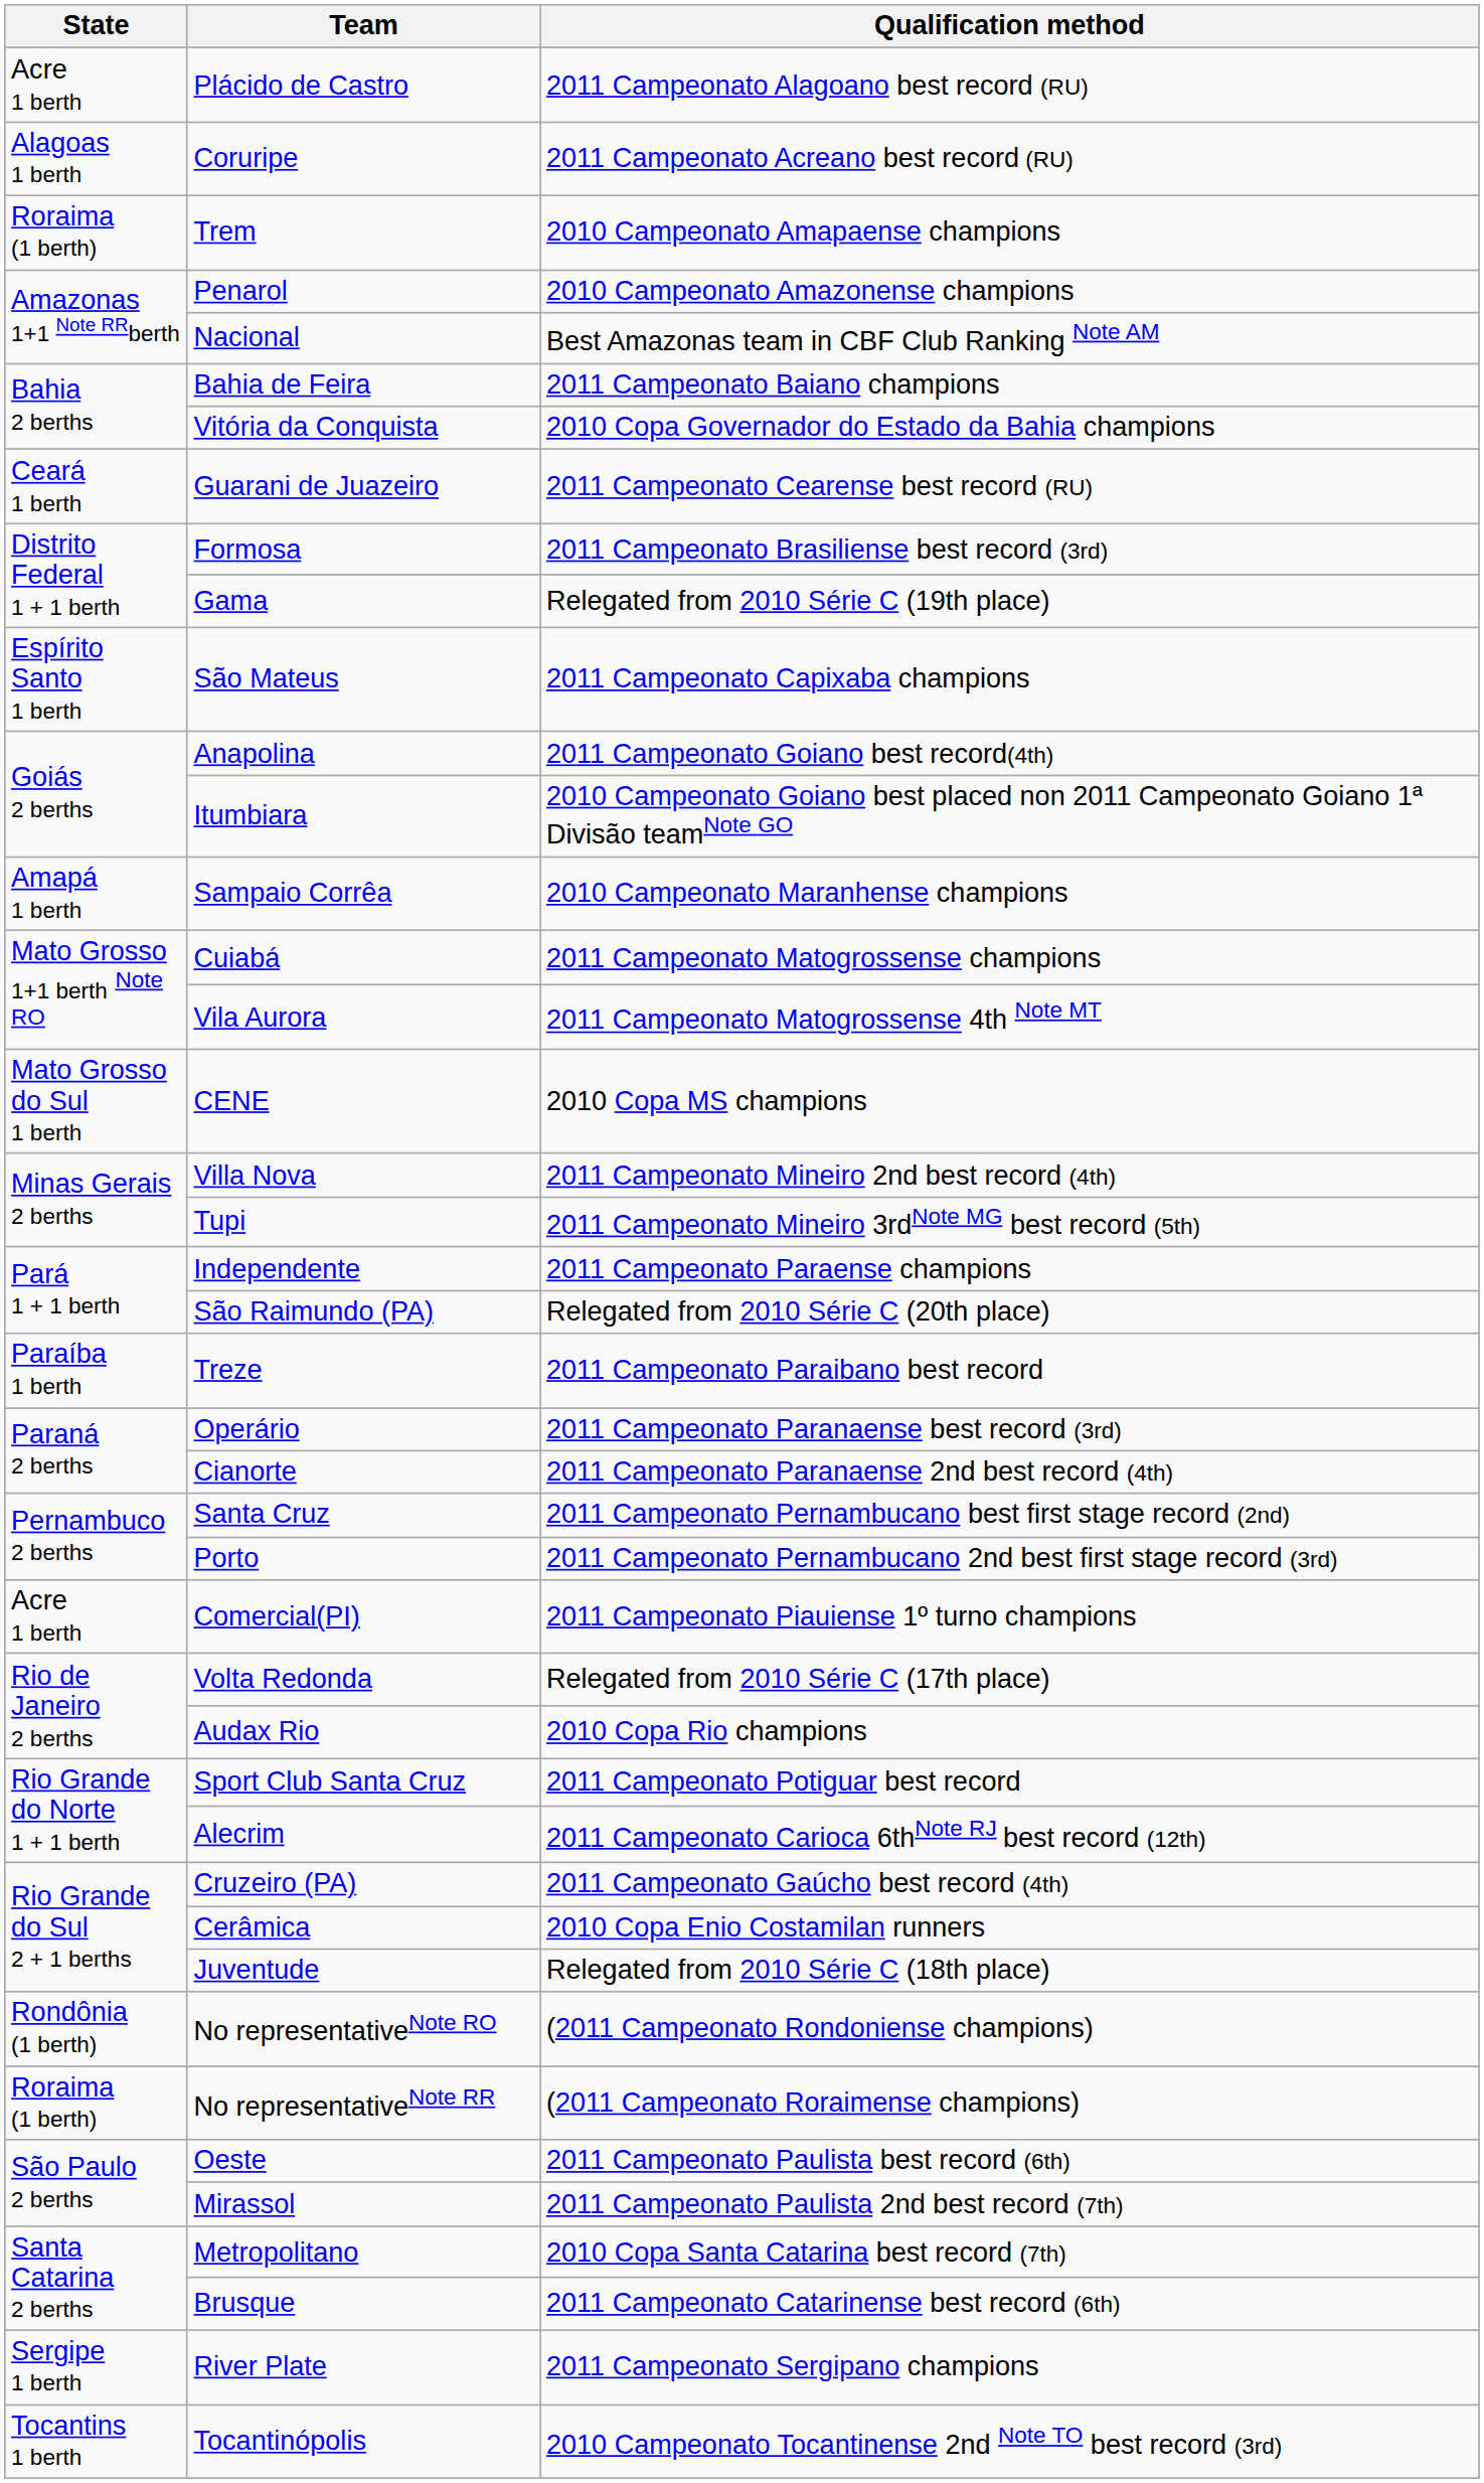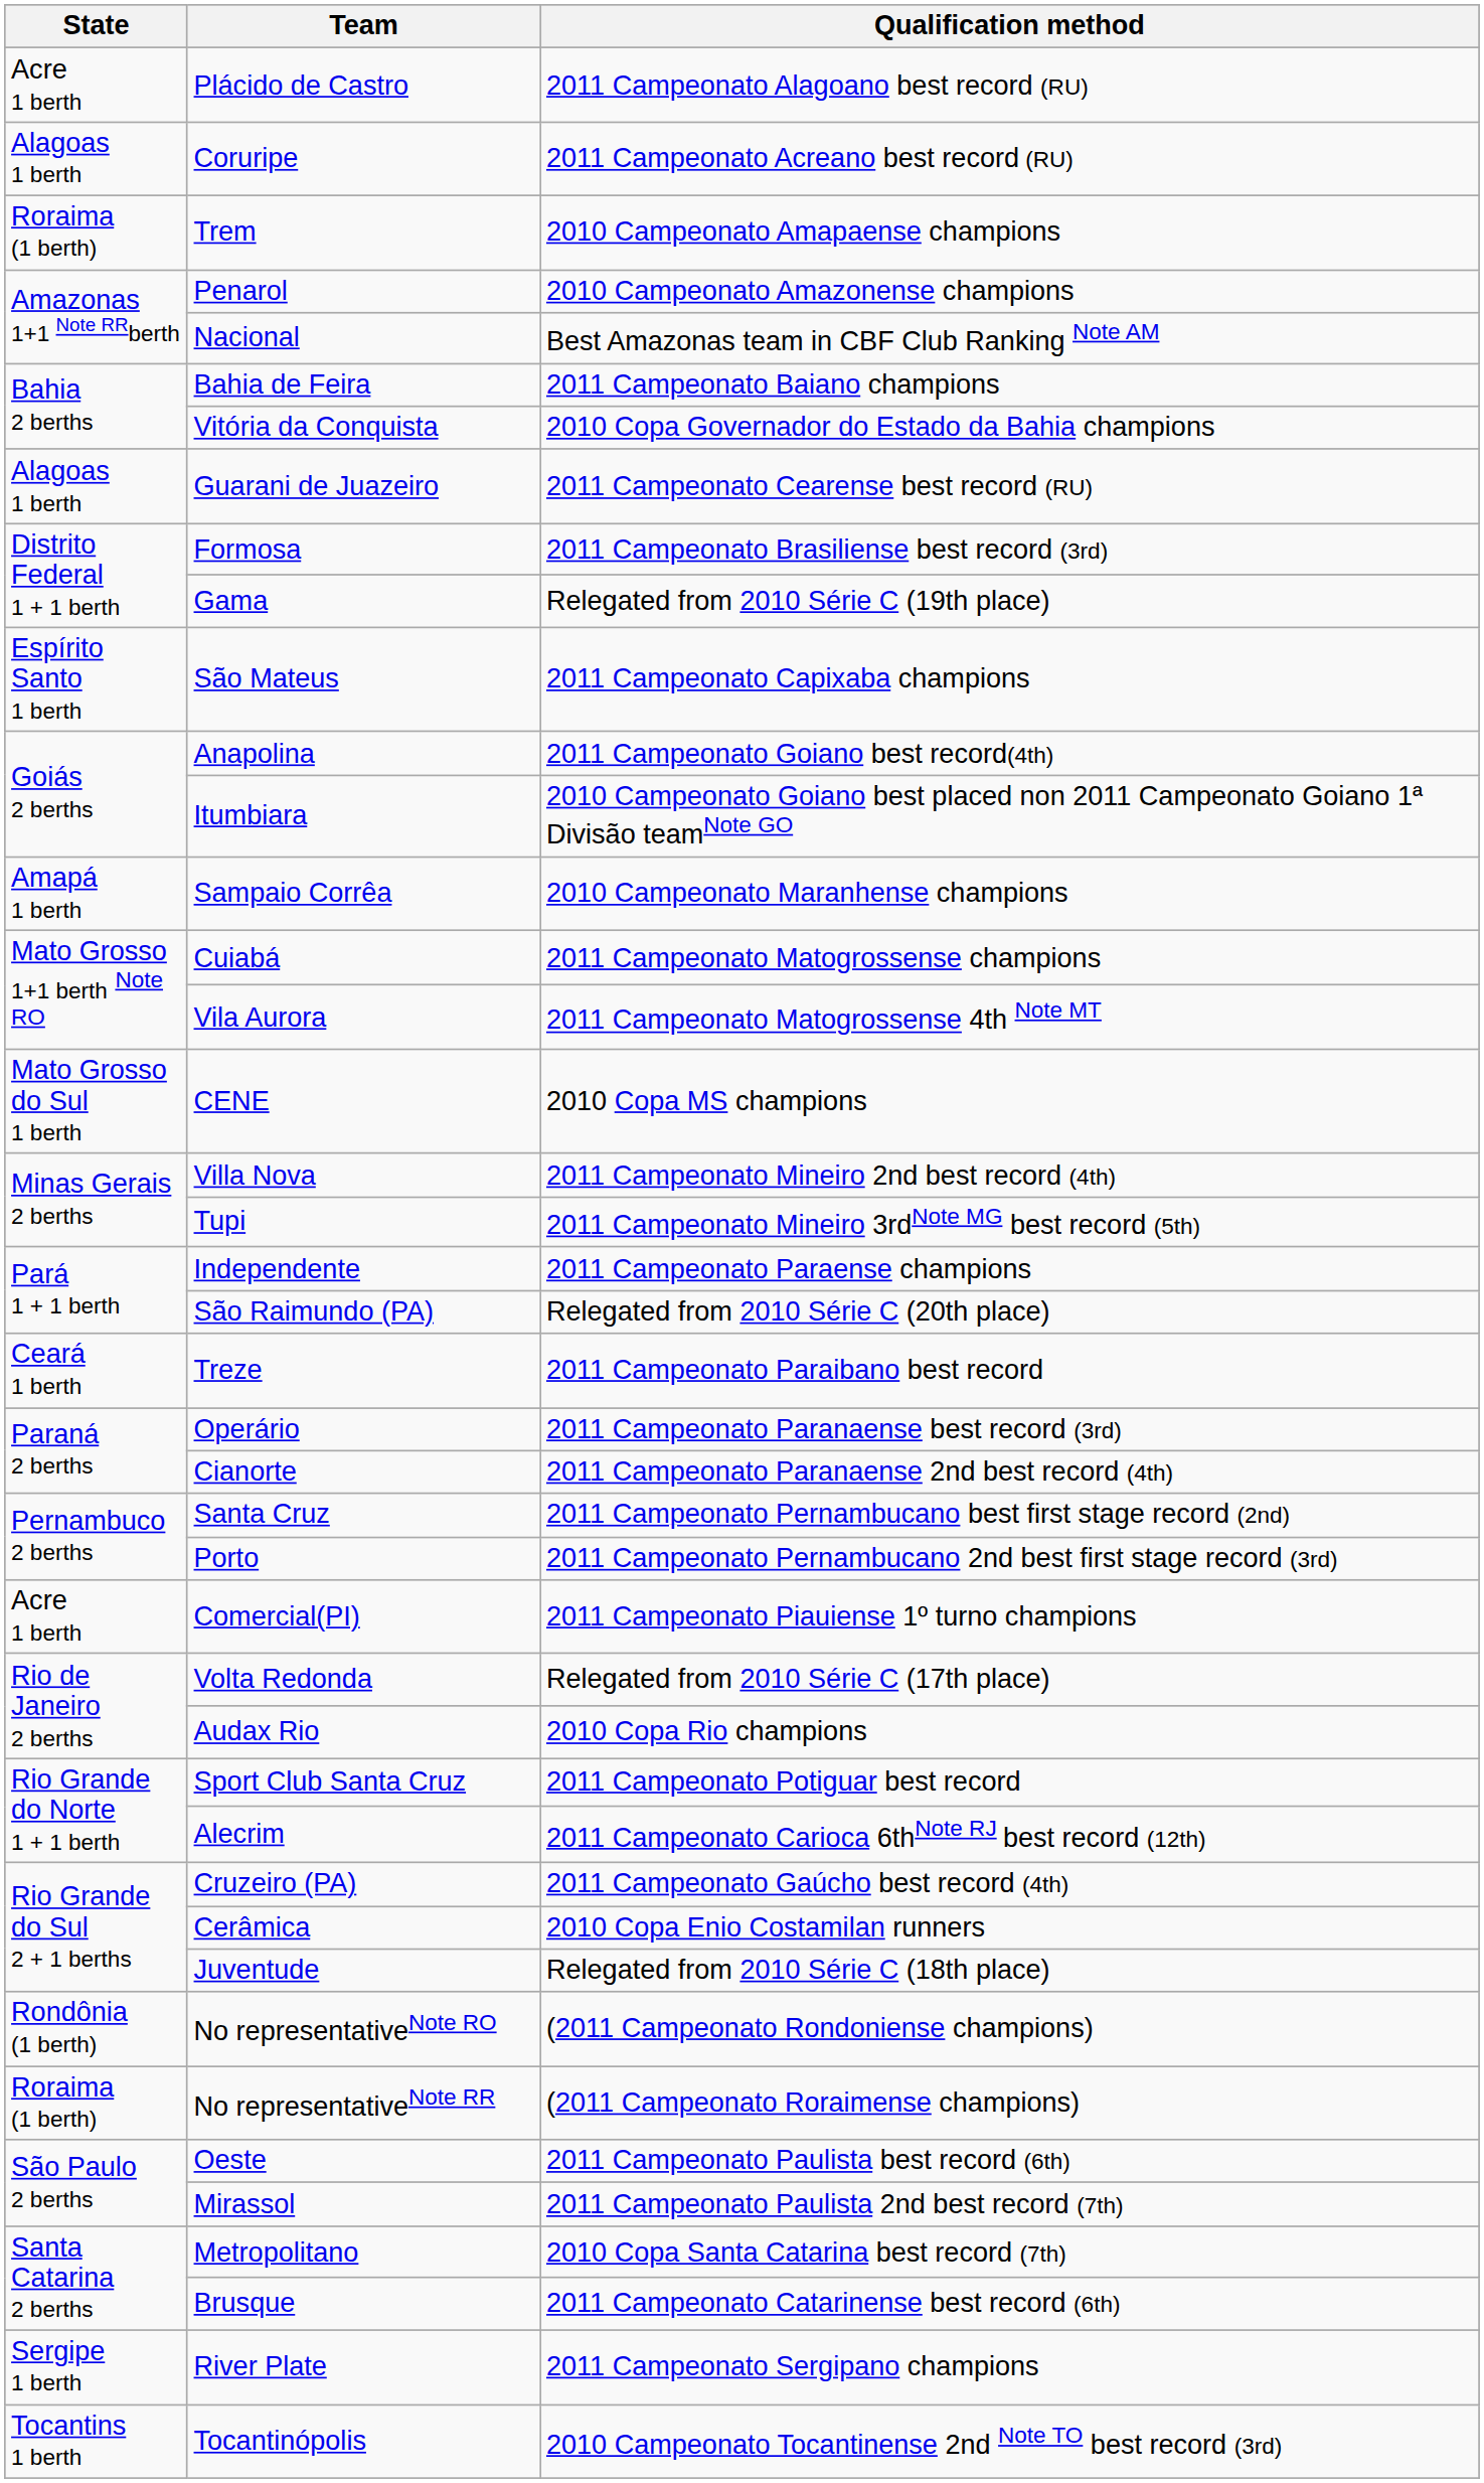Guarani de Juazeiro | State: Ceará 1 berth -> Alagoas 1 berth
Treze | State: Paraíba 1 berth -> Ceará 1 berth
